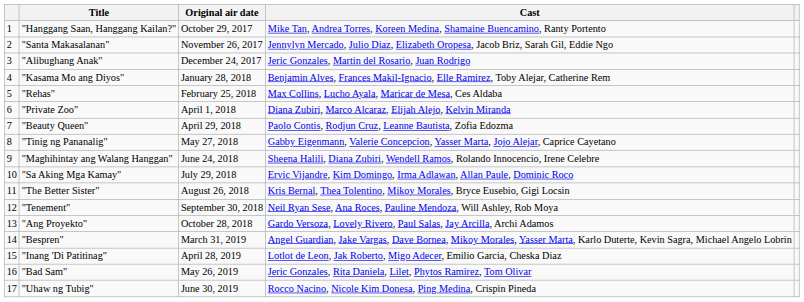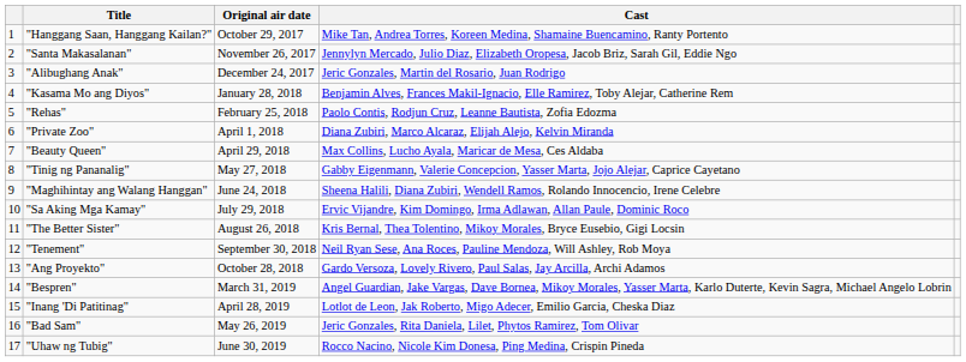"Rehas" | Cast: Max Collins, Lucho Ayala, Maricar de Mesa, Ces Aldaba -> Paolo Contis, Rodjun Cruz, Leanne Bautista, Zofia Edozma
"Beauty Queen" | Cast: Paolo Contis, Rodjun Cruz, Leanne Bautista, Zofia Edozma -> Max Collins, Lucho Ayala, Maricar de Mesa, Ces Aldaba
